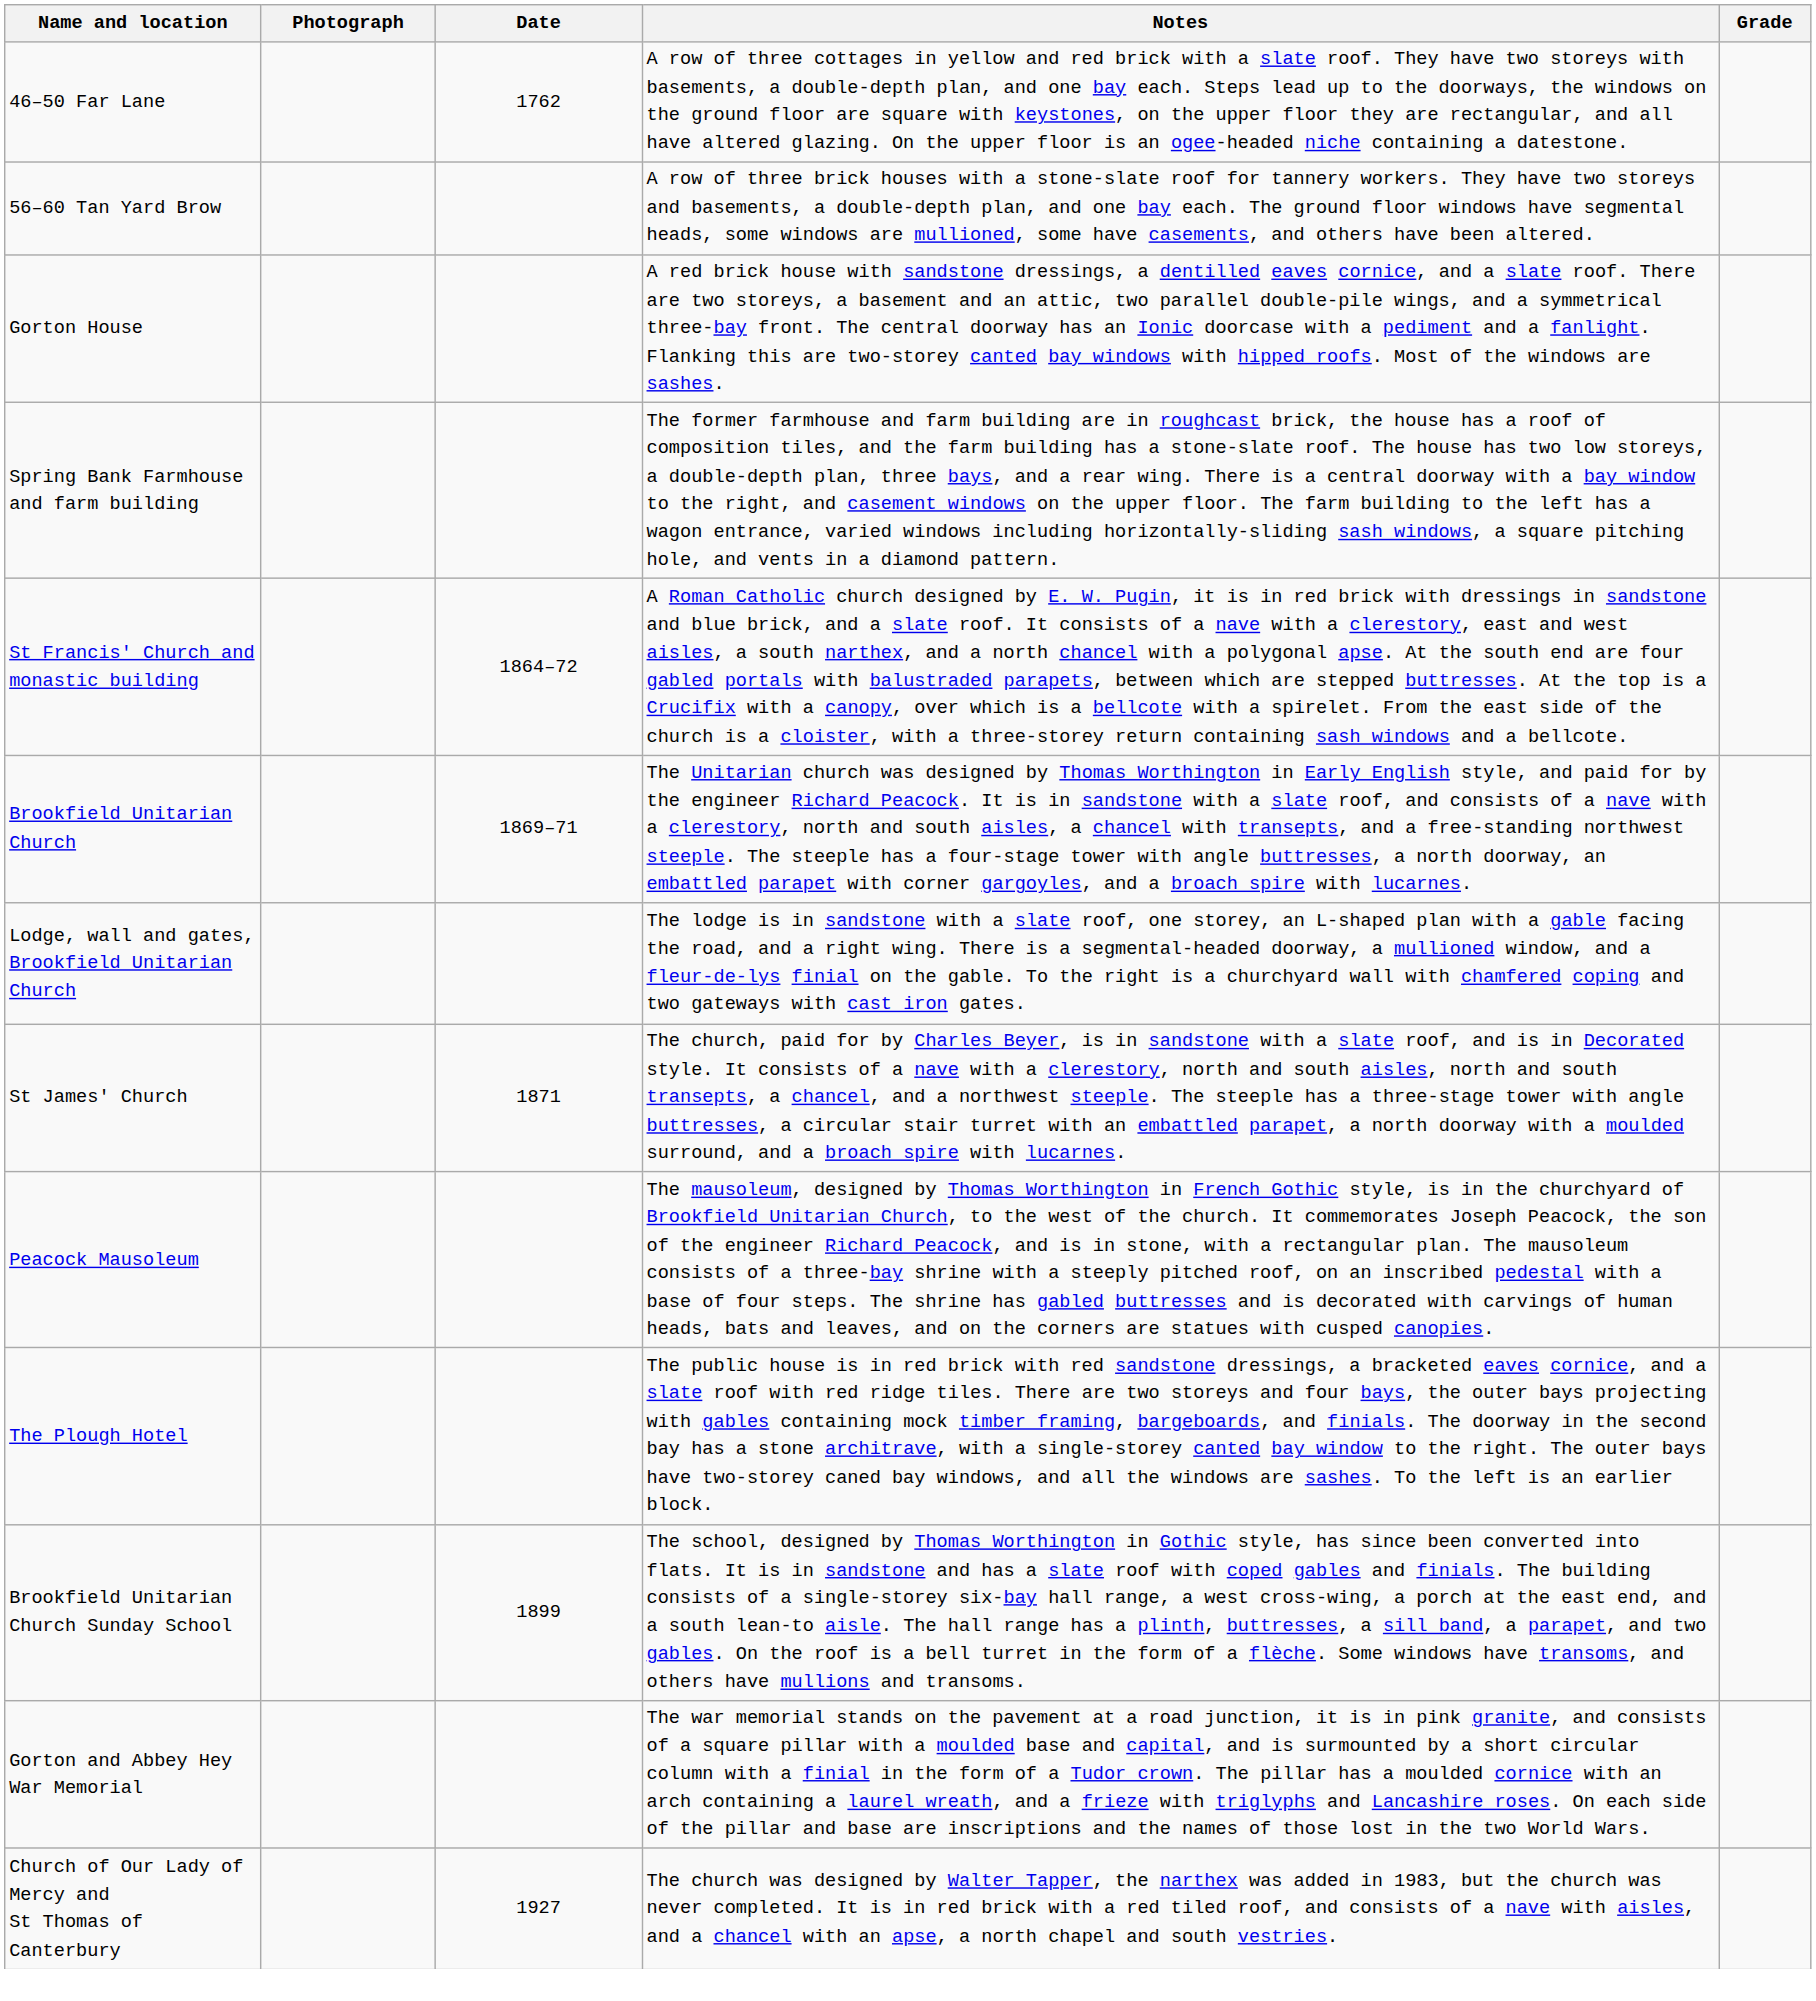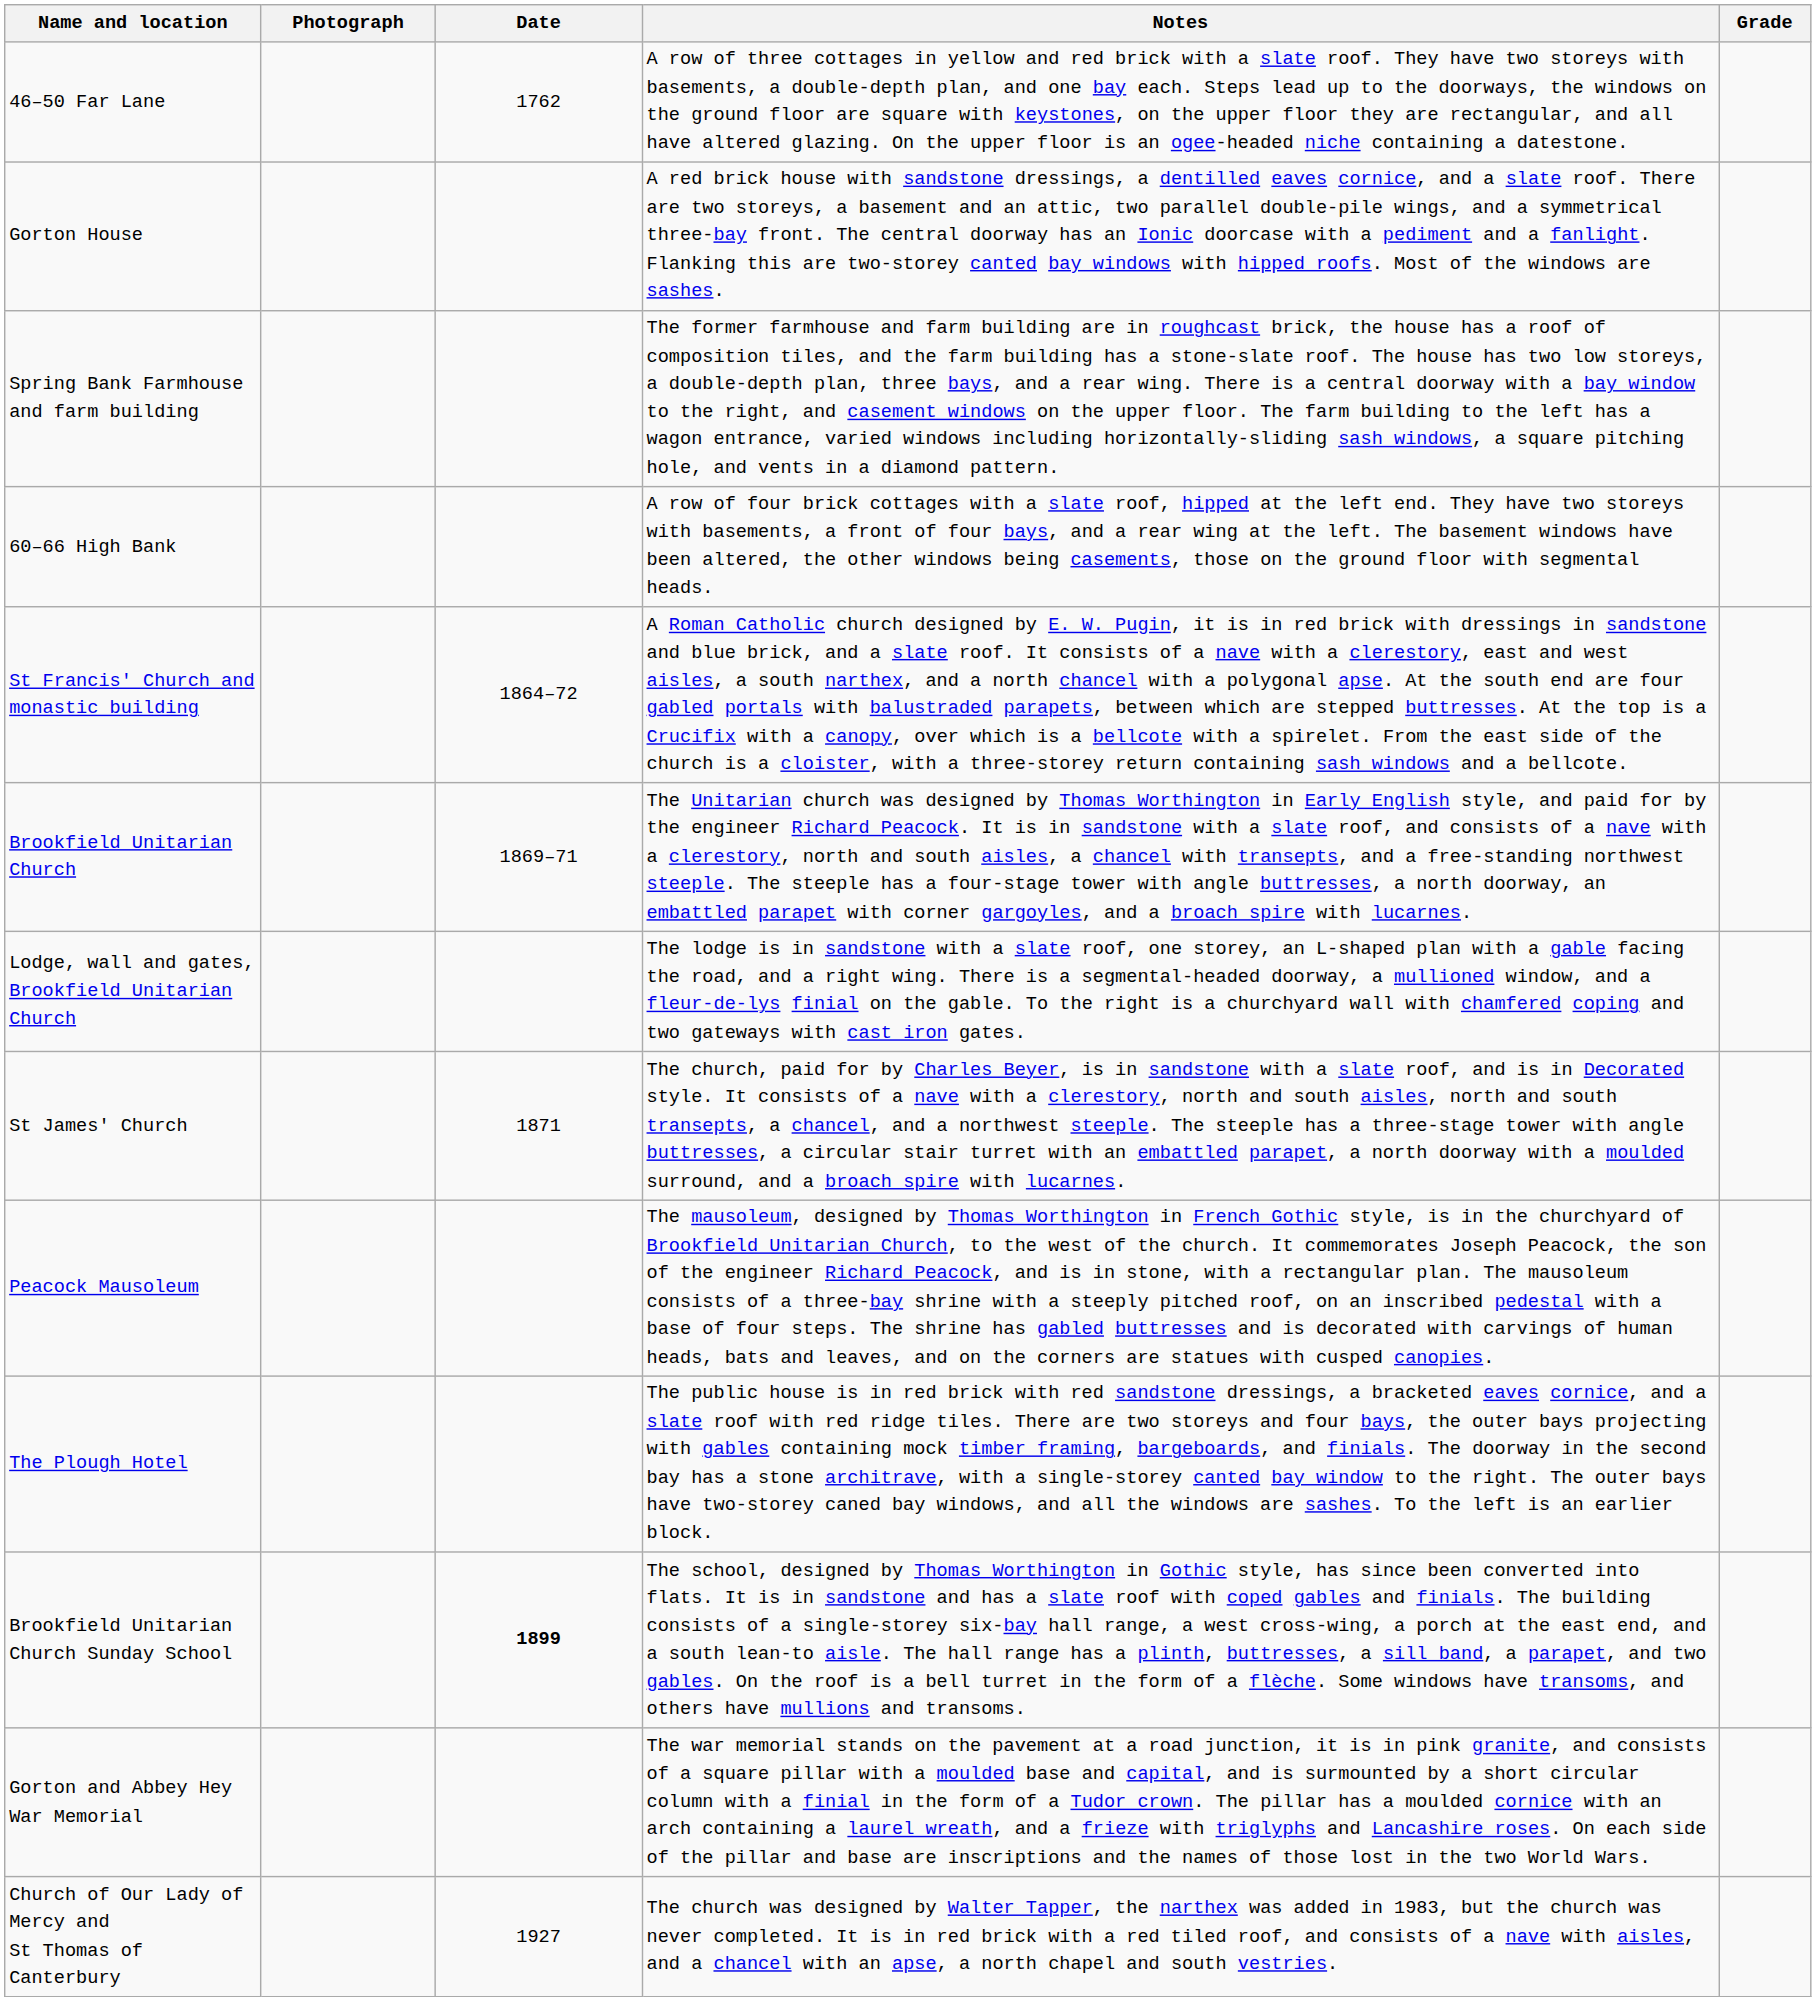- row: 56–60 Tan Yard Brow | A row of three brick houses with a stone-slate roof for tannery workers. They have two storeys and basements, a double-depth plan, and one bay each. The ground floor windows have segmental heads, some windows are mullioned, some have casements, and others have been altered.
+ row: 60–66 High Bank | A row of four brick cottages with a slate roof, hipped at the left end. They have two storeys with basements, a front of four bays, and a rear wing at the left. The basement windows have been altered, the other windows being casements, those on the ground floor with segmental heads.
Brookfield Unitarian Church Sunday School | Date: normal -> bold
